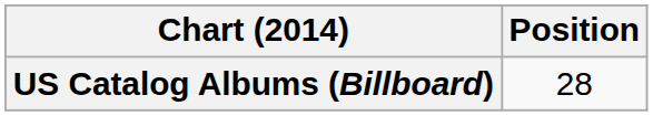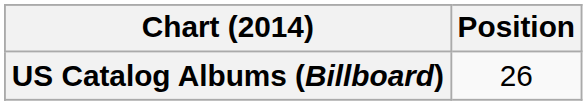US Catalog Albums (Billboard) | Position: 28 -> 26
